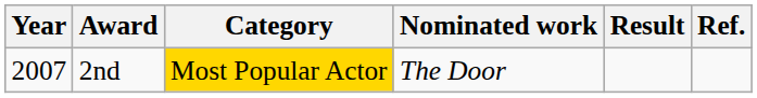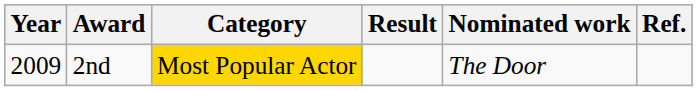columns swapped: Nominated work <-> Result
2nd | Year: 2007 -> 2009
